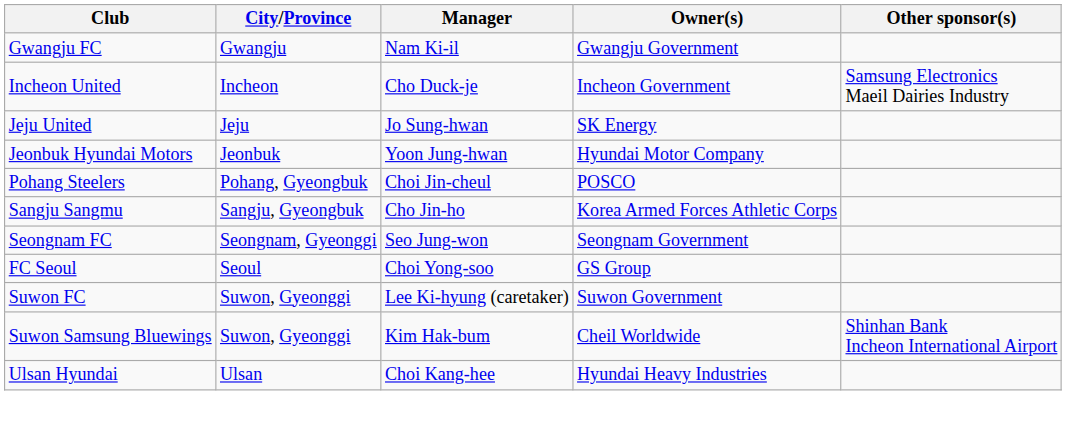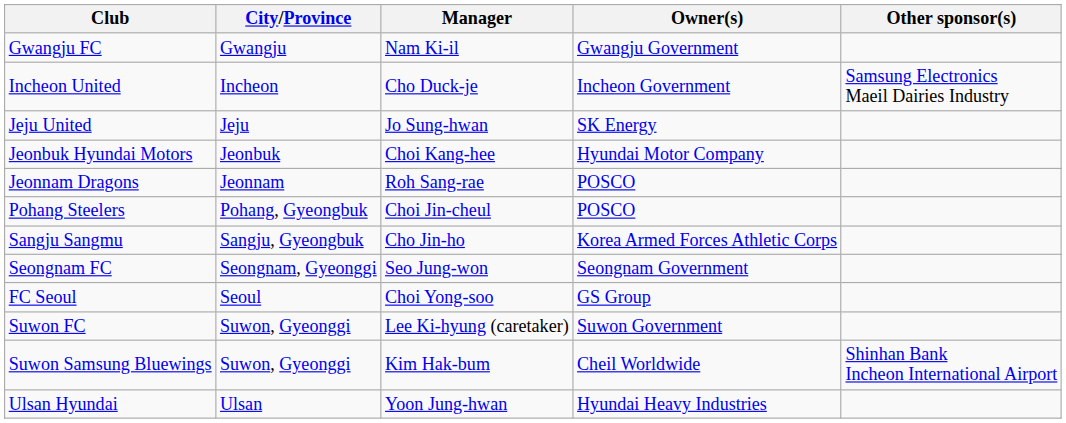Jeonbuk Hyundai Motors | Manager: Yoon Jung-hwan -> Choi Kang-hee
+ row: Jeonnam Dragons | Jeonnam | Roh Sang-rae | POSCO
Ulsan Hyundai | Manager: Choi Kang-hee -> Yoon Jung-hwan
